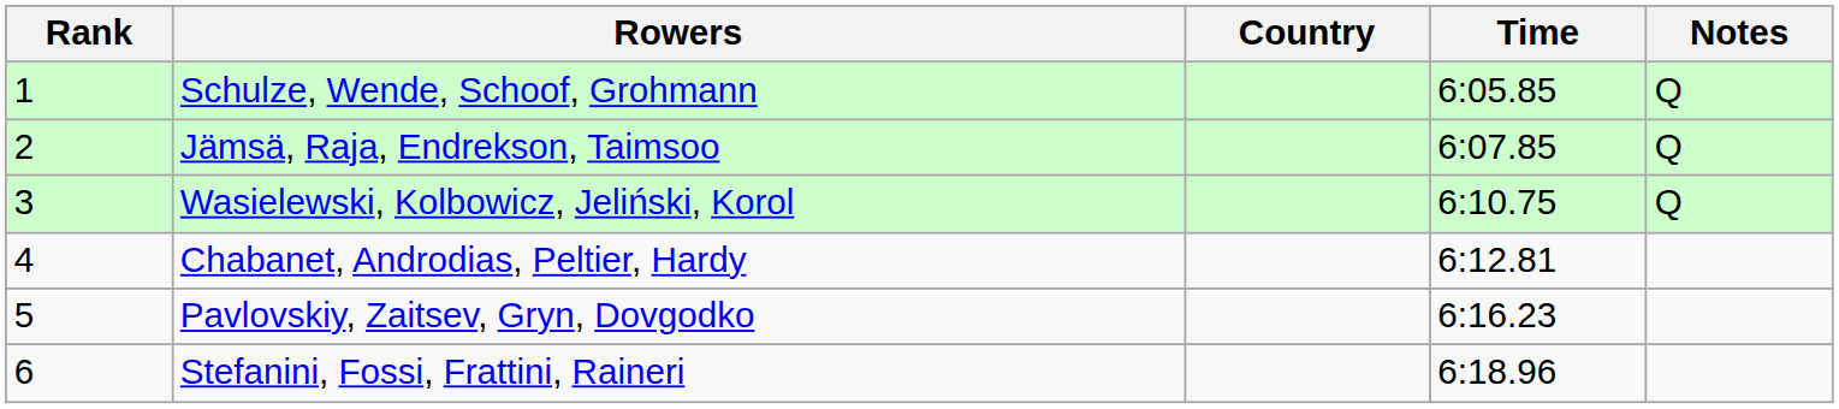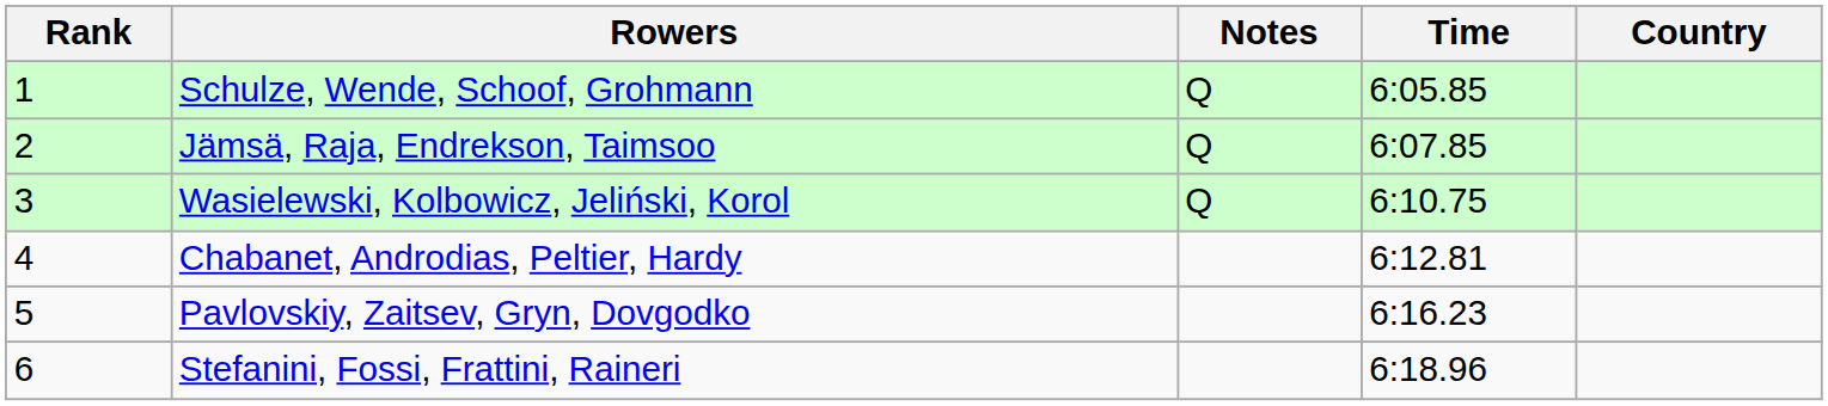columns swapped: Country <-> Notes
